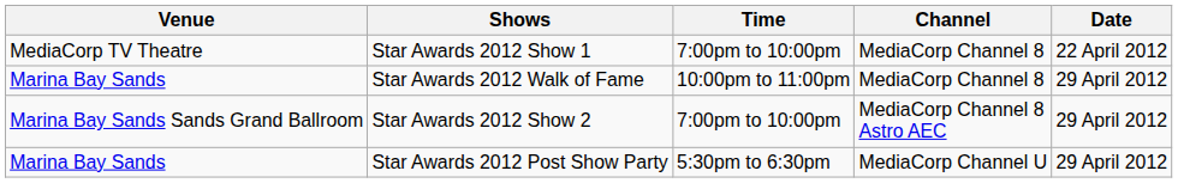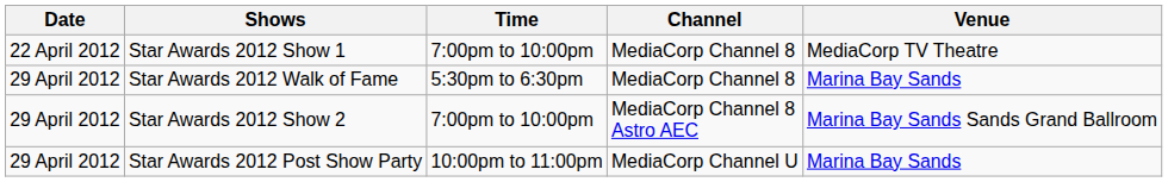columns swapped: Date <-> Venue
Star Awards 2012 Walk of Fame | Time: 10:00pm to 11:00pm -> 5:30pm to 6:30pm
Star Awards 2012 Post Show Party | Time: 5:30pm to 6:30pm -> 10:00pm to 11:00pm
